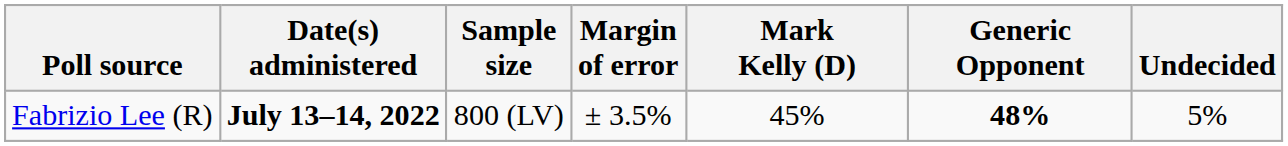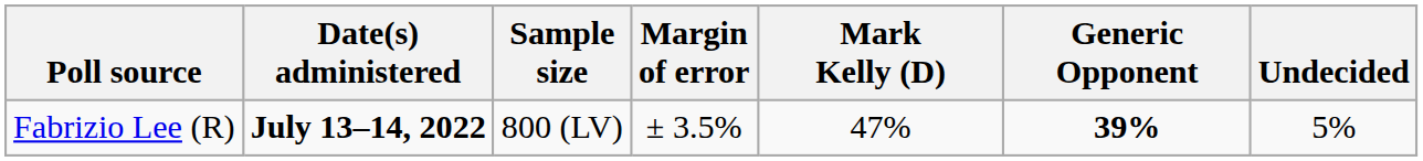Fabrizio Lee (R) | Mark Kelly (D): 45% -> 47%
Fabrizio Lee (R) | Generic Opponent: 48% -> 39%
